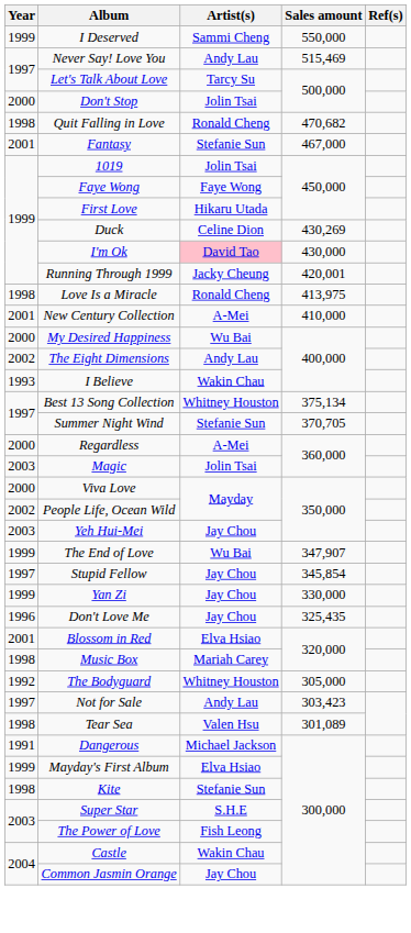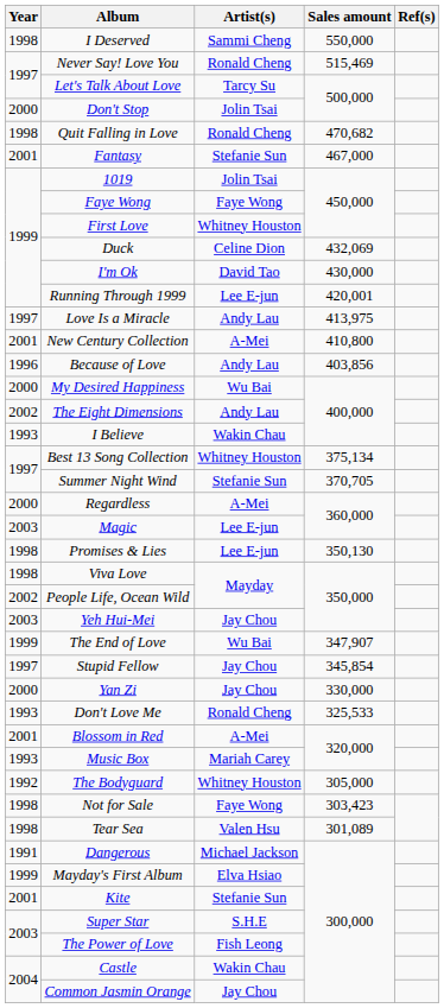I Deserved | Year: 1999 -> 1998
Never Say! Love You | Artist(s): Andy Lau -> Ronald Cheng
First Love | Artist(s): Hikaru Utada -> Whitney Houston
Duck | Sales amount: 430,269 -> 432,069
I'm Ok | Artist(s): pink background -> no background
Running Through 1999 | Artist(s): Jacky Cheung -> Lee E-jun
Love Is a Miracle | Year: 1998 -> 1997
Love Is a Miracle | Artist(s): Ronald Cheng -> Andy Lau
New Century Collection | Sales amount: 410,000 -> 410,800
+ row: 1996 | Because of Love | Andy Lau | 403,856
Magic | Artist(s): Jolin Tsai -> Lee E-jun
+ row: 1998 | Promises & Lies | Lee E-jun | 350,130
Viva Love | Year: 2000 -> 1998
Yan Zi | Year: 1999 -> 2000
Don't Love Me | Year: 1996 -> 1993
Don't Love Me | Artist(s): Jay Chou -> Ronald Cheng
Don't Love Me | Sales amount: 325,435 -> 325,533
Blossom in Red | Artist(s): Elva Hsiao -> A-Mei
Music Box | Year: 1998 -> 1993
Not for Sale | Year: 1997 -> 1998
Not for Sale | Artist(s): Andy Lau -> Faye Wong
Kite | Year: 1998 -> 2001
